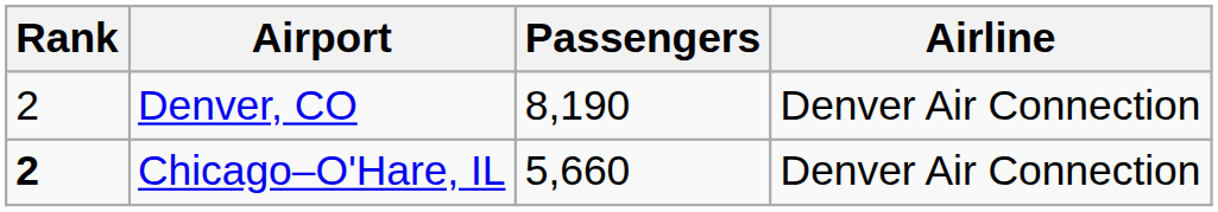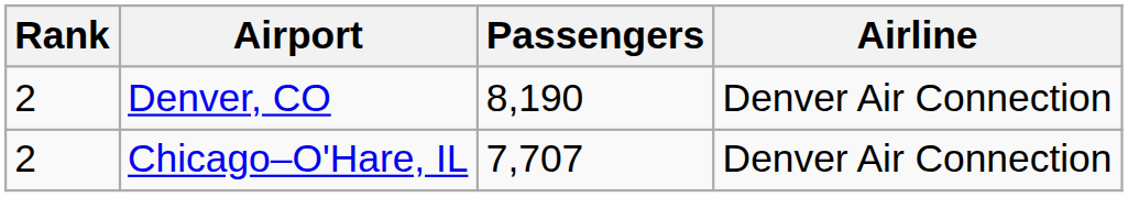Chicago–O'Hare, IL | Rank: bold -> normal
Chicago–O'Hare, IL | Passengers: 5,660 -> 7,707
